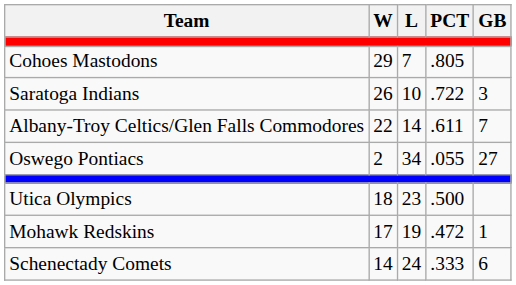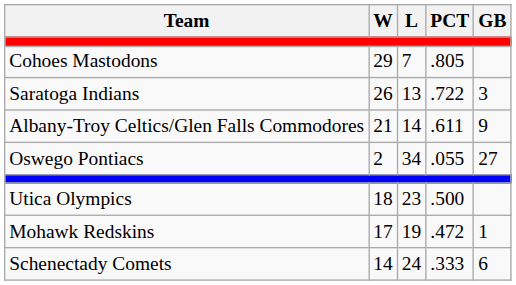Saratoga Indians | L: 10 -> 13
Albany-Troy Celtics/Glen Falls Commodores | W: 22 -> 21
Albany-Troy Celtics/Glen Falls Commodores | GB: 7 -> 9
